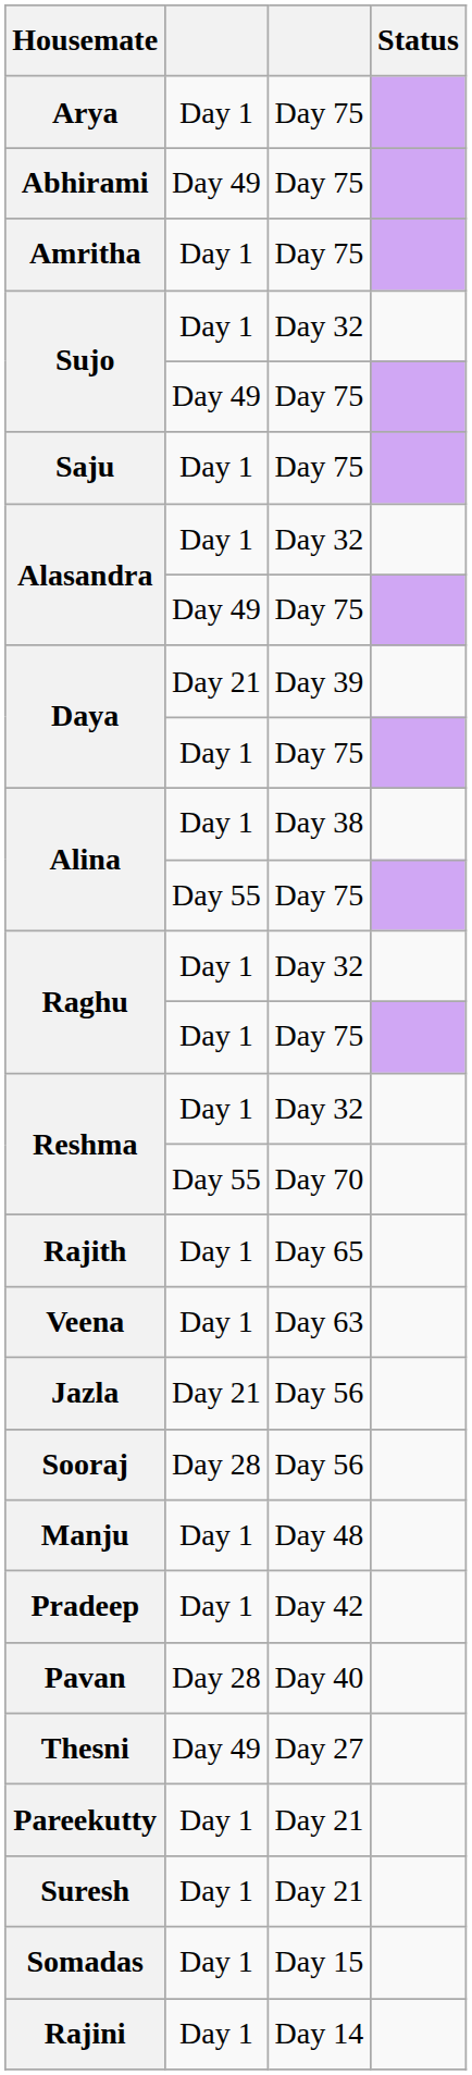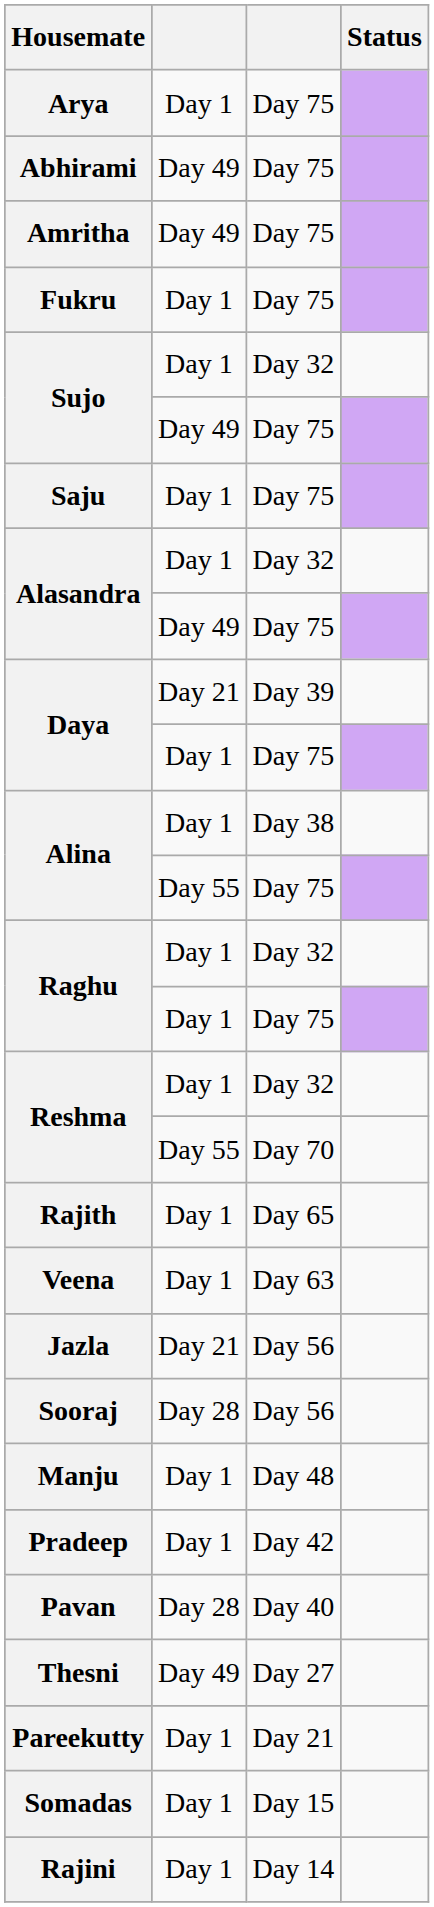Amritha | column 2: Day 1 -> Day 49
+ row: Fukru | Day 1 | Day 75
- row: Suresh | Day 1 | Day 21
